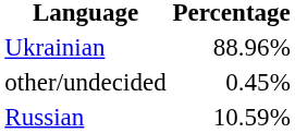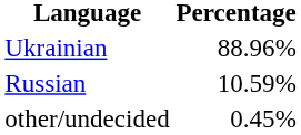rows swapped: Russian <-> other/undecided
